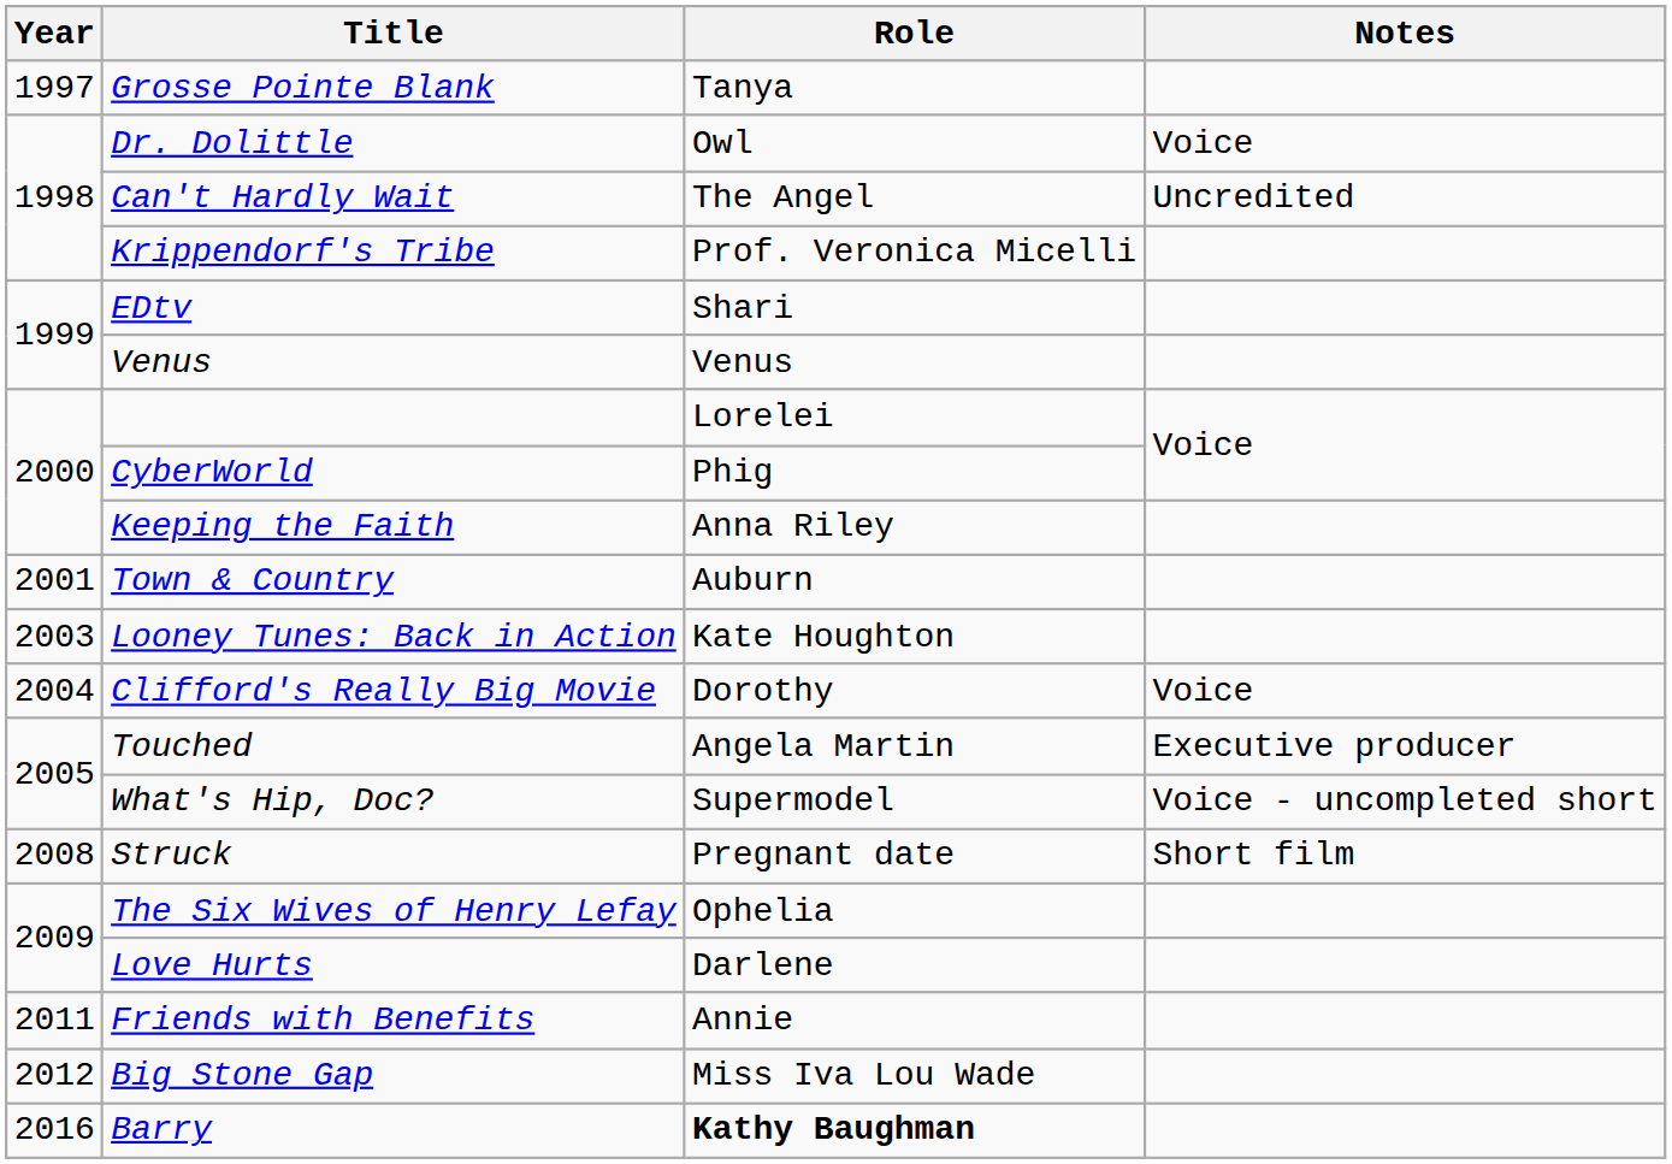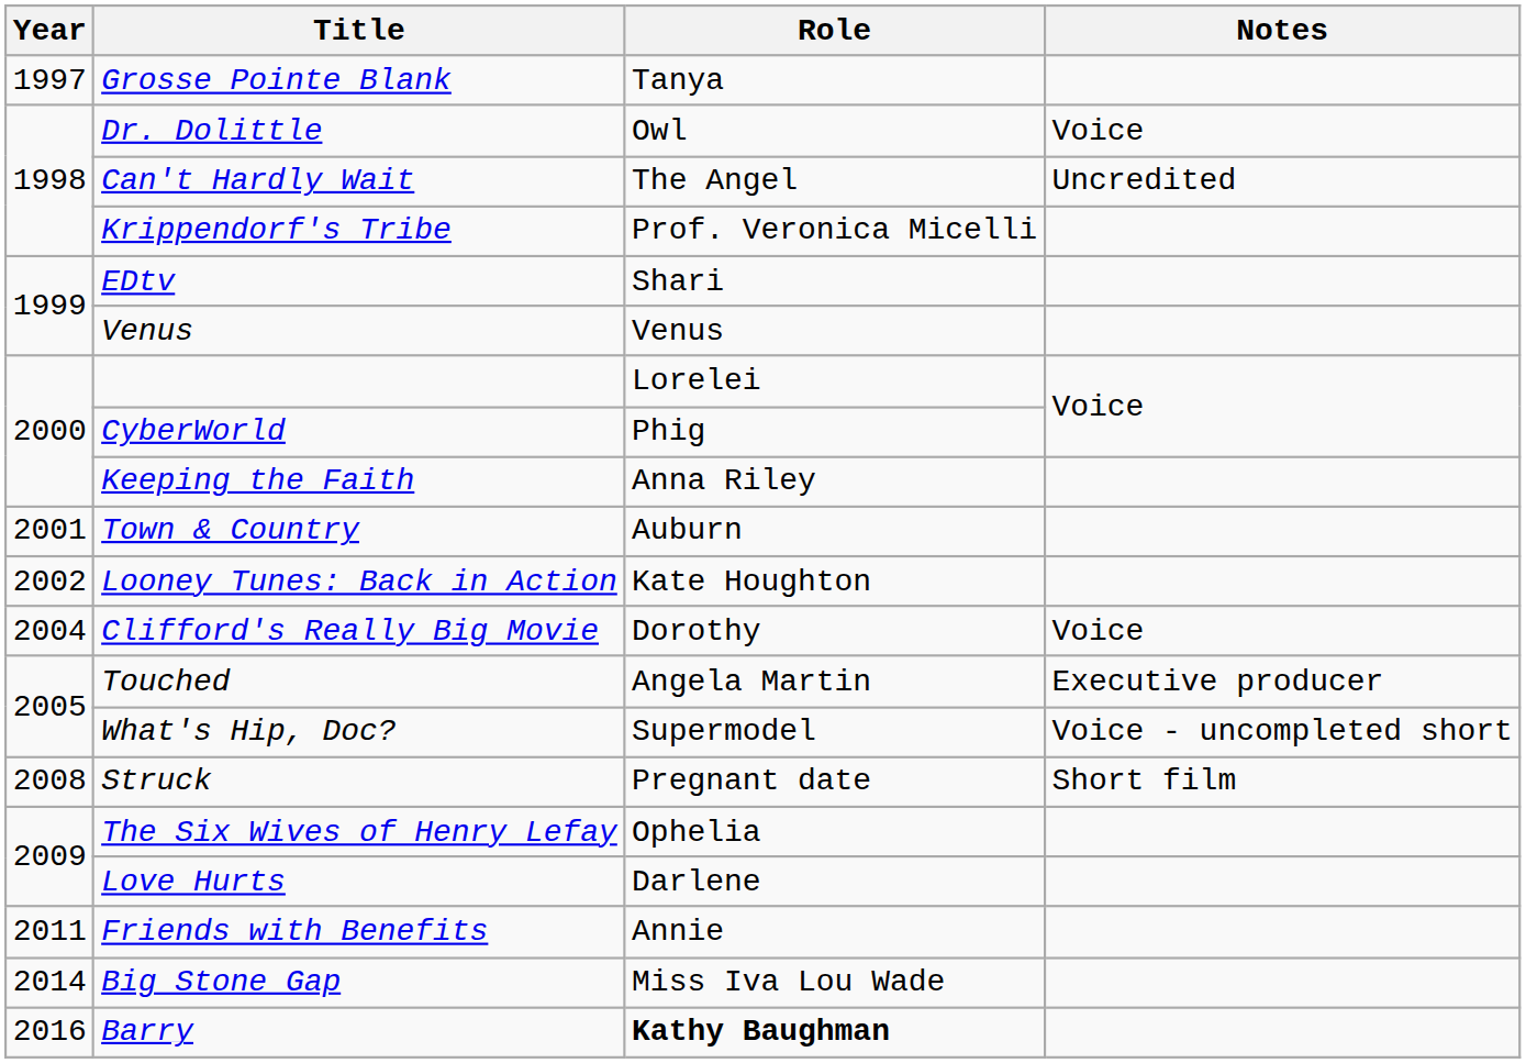Looney Tunes: Back in Action | Year: 2003 -> 2002
Big Stone Gap | Year: 2012 -> 2014
